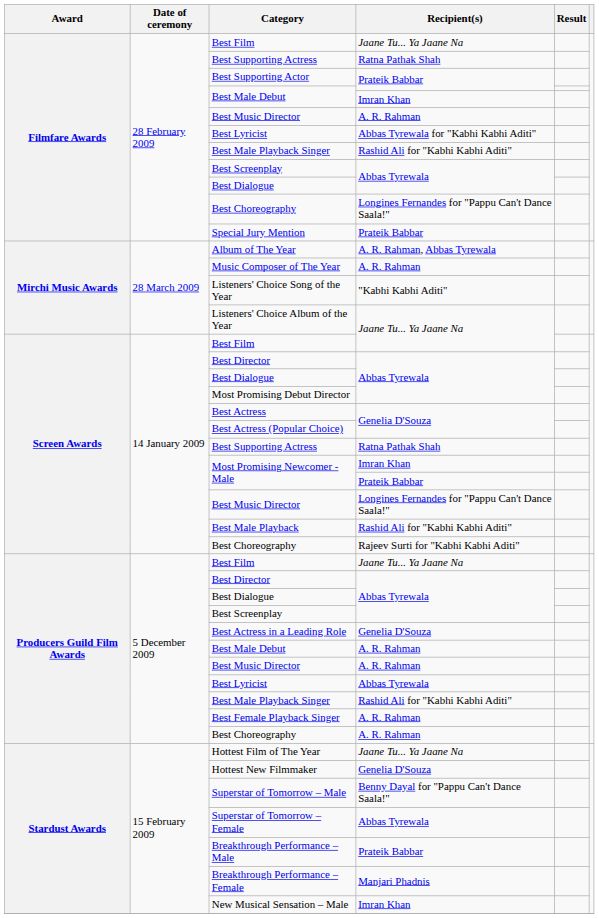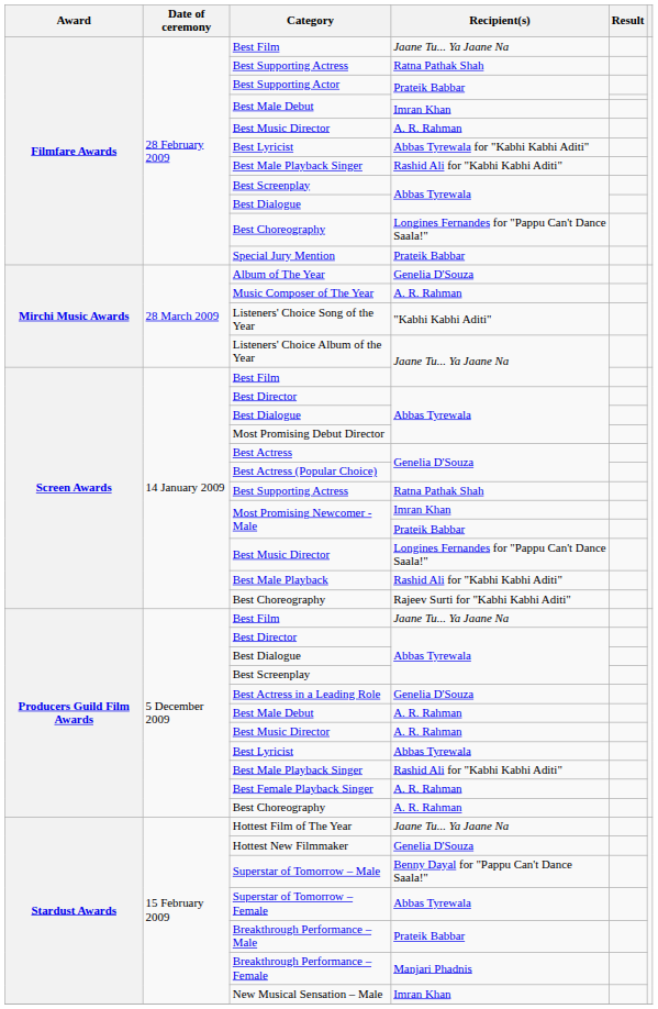Album of The Year | Recipient(s): A. R. Rahman, Abbas Tyrewala -> Genelia D'Souza
